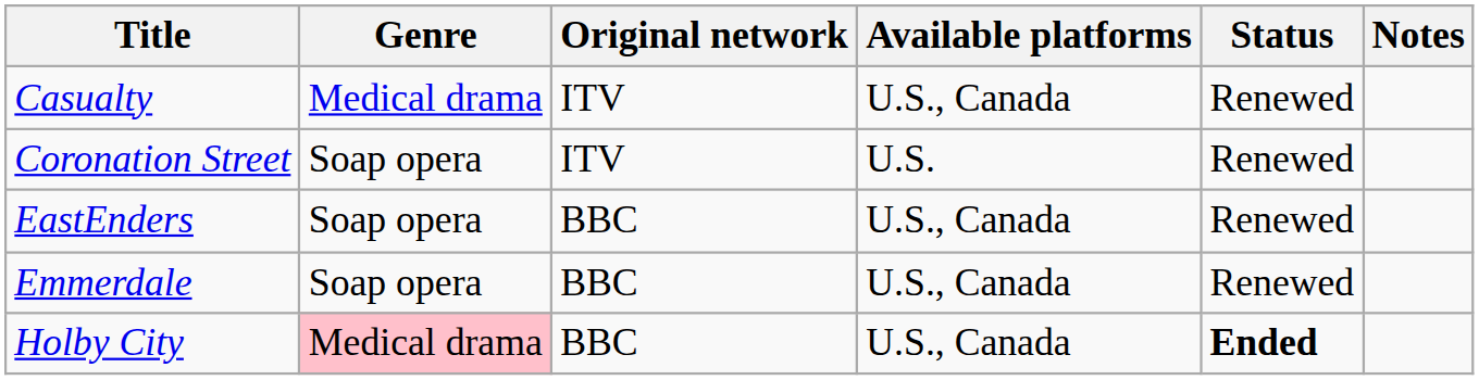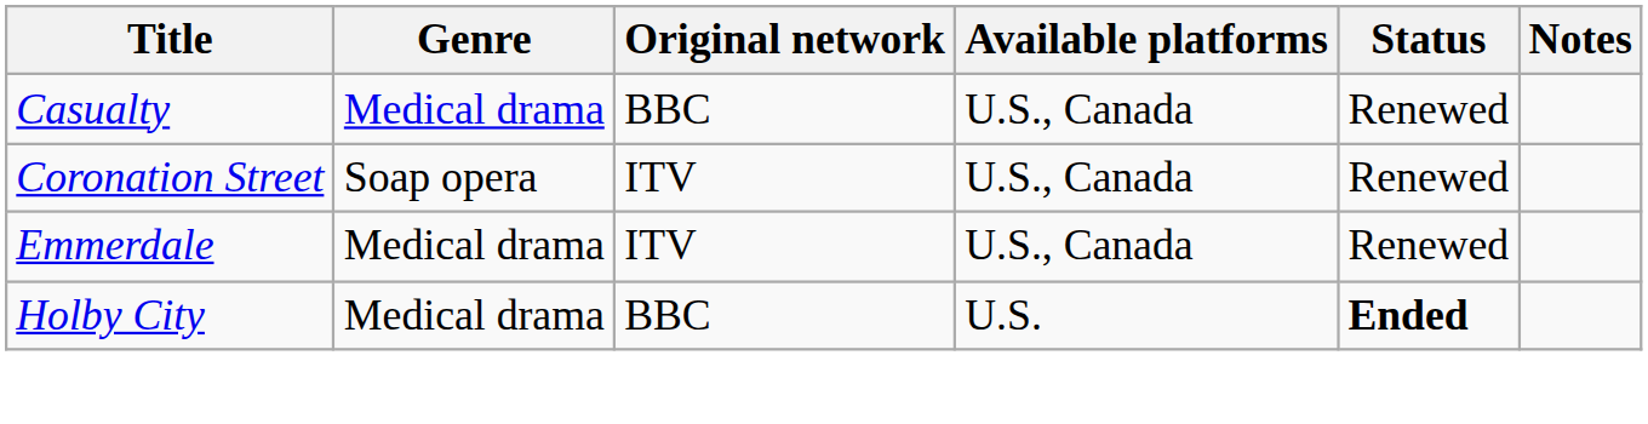Casualty | Original network: ITV -> BBC
Coronation Street | Available platforms: U.S. -> U.S., Canada
- row: EastEnders | Soap opera | BBC | U.S., Canada | Renewed
Emmerdale | Genre: Soap opera -> Medical drama
Emmerdale | Original network: BBC -> ITV
Holby City | Genre: pink background -> no background
Holby City | Available platforms: U.S., Canada -> U.S.
